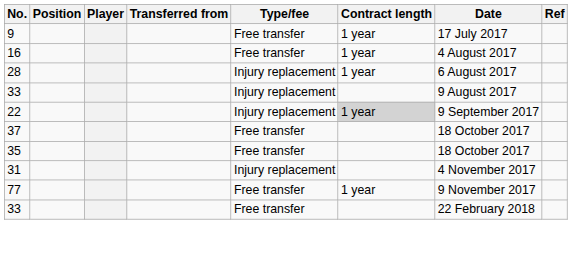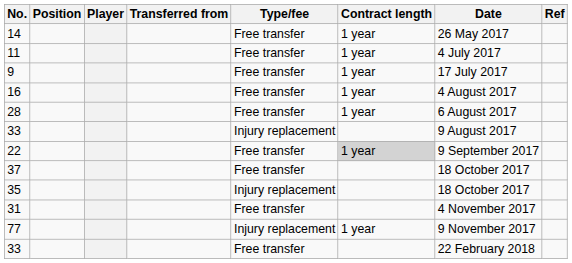+ row: 14 | Free transfer | 1 year | 26 May 2017
+ row: 11 | Free transfer | 1 year | 4 July 2017
28 | Type/fee: Injury replacement -> Free transfer
22 | Type/fee: Injury replacement -> Free transfer
35 | Type/fee: Free transfer -> Injury replacement
31 | Type/fee: Injury replacement -> Free transfer
77 | Type/fee: Free transfer -> Injury replacement
